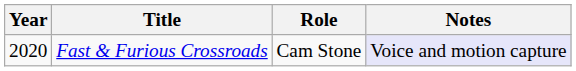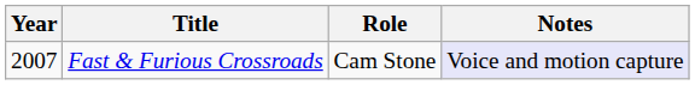Fast & Furious Crossroads | Year: 2020 -> 2007
